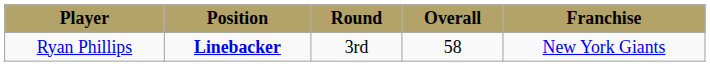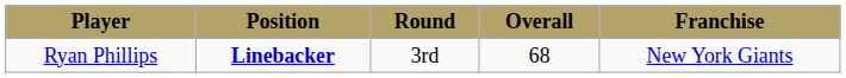Ryan Phillips | Overall: 58 -> 68
